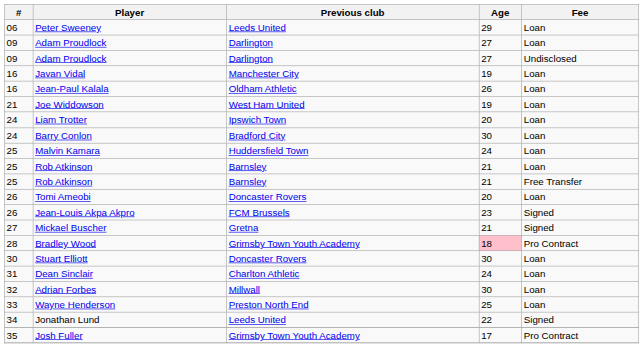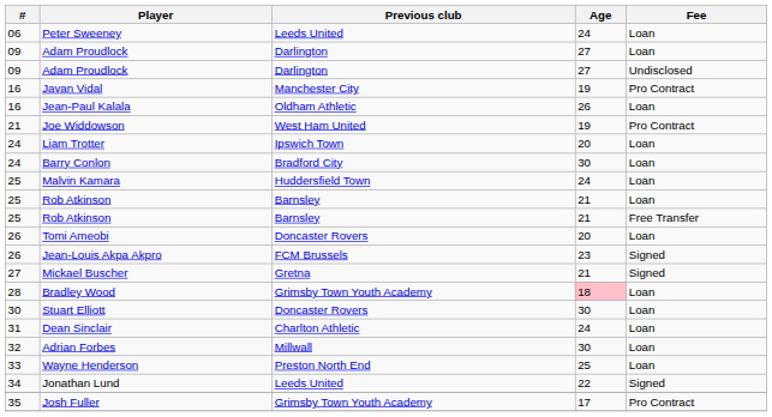Peter Sweeney | Age: 29 -> 24
Javan Vidal | Fee: Loan -> Pro Contract
Joe Widdowson | Fee: Loan -> Pro Contract
Bradley Wood | Fee: Pro Contract -> Loan
